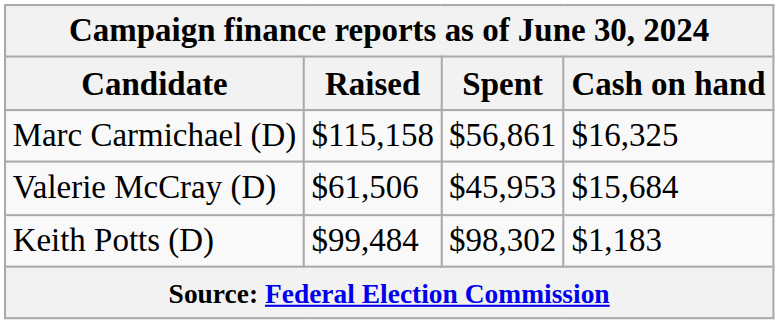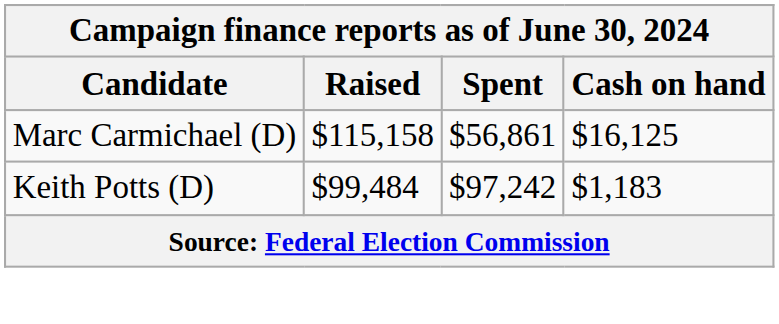Marc Carmichael (D) | Cash on hand: $16,325 -> $16,125
- row: Valerie McCray (D) | $61,506 | $45,953 | $15,684
Keith Potts (D) | Spent: $98,302 -> $97,242
